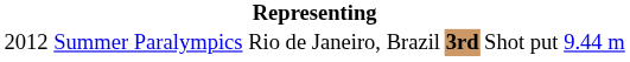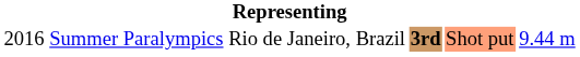Summer Paralympics | column 1: 2012 -> 2016
Summer Paralympics | column 5: no background -> lightsalmon background
